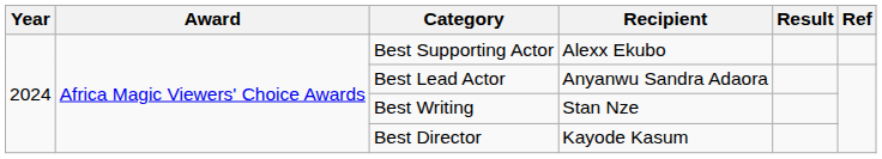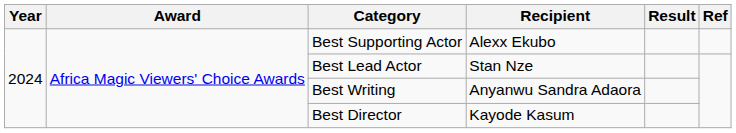Best Lead Actor | Recipient: Anyanwu Sandra Adaora -> Stan Nze
Best Writing | Recipient: Stan Nze -> Anyanwu Sandra Adaora
